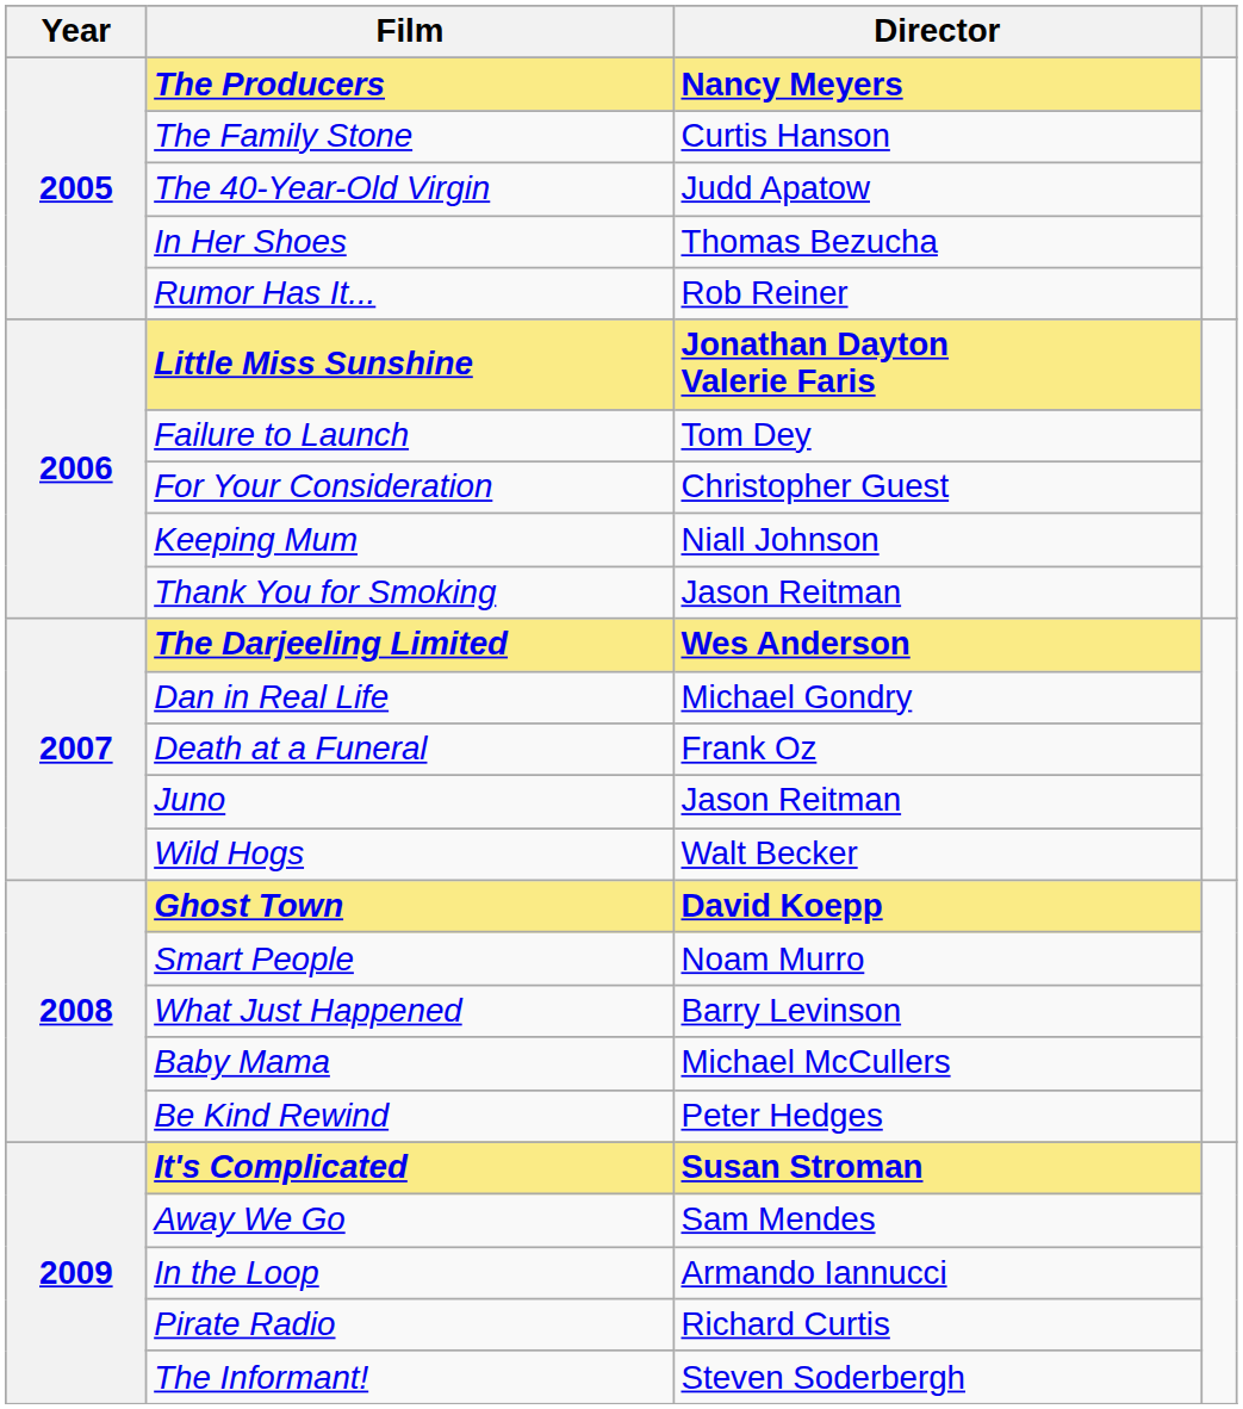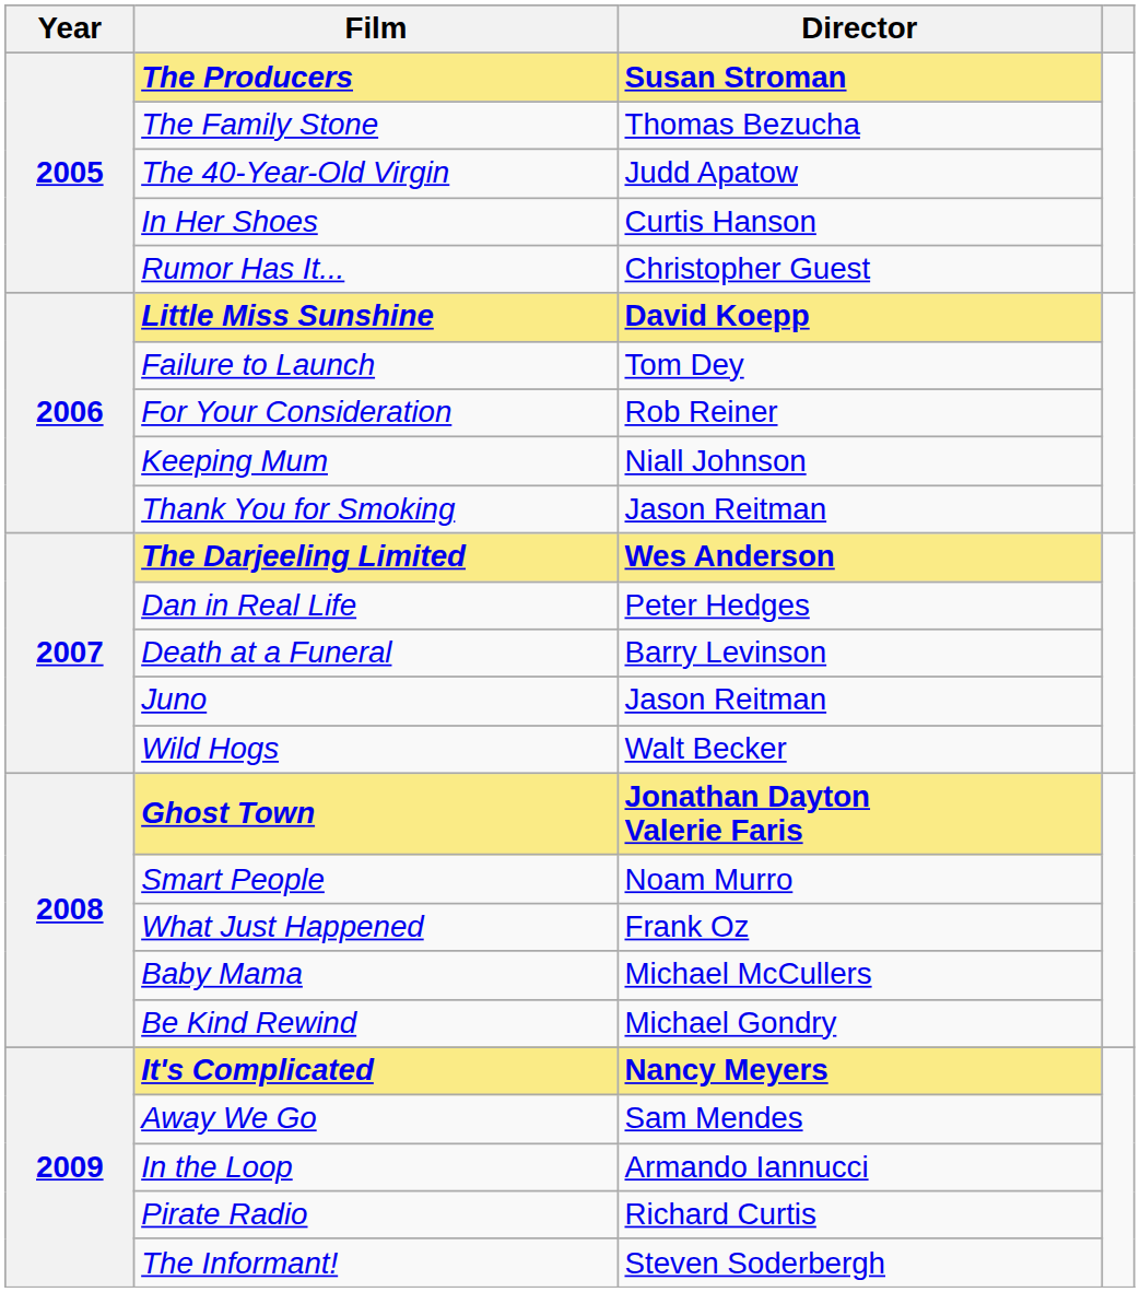The Producers | Director: Nancy Meyers -> Susan Stroman
The Family Stone | Director: Curtis Hanson -> Thomas Bezucha
In Her Shoes | Director: Thomas Bezucha -> Curtis Hanson
Rumor Has It... | Director: Rob Reiner -> Christopher Guest
Little Miss Sunshine | Director: Jonathan Dayton Valerie Faris -> David Koepp
For Your Consideration | Director: Christopher Guest -> Rob Reiner
Dan in Real Life | Director: Michael Gondry -> Peter Hedges
Death at a Funeral | Director: Frank Oz -> Barry Levinson
Ghost Town | Director: David Koepp -> Jonathan Dayton Valerie Faris
What Just Happened | Director: Barry Levinson -> Frank Oz
Be Kind Rewind | Director: Peter Hedges -> Michael Gondry
It's Complicated | Director: Susan Stroman -> Nancy Meyers
